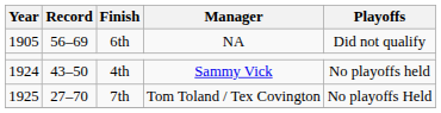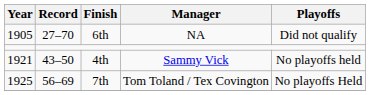6th | Record: 56–69 -> 27–70
4th | Year: 1924 -> 1921
7th | Record: 27–70 -> 56–69
